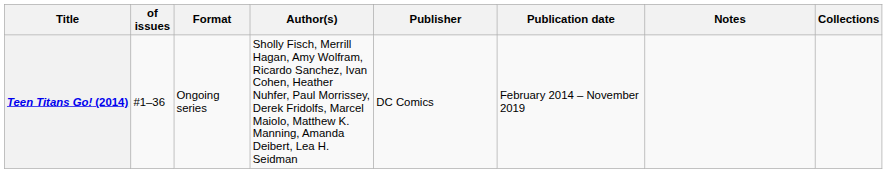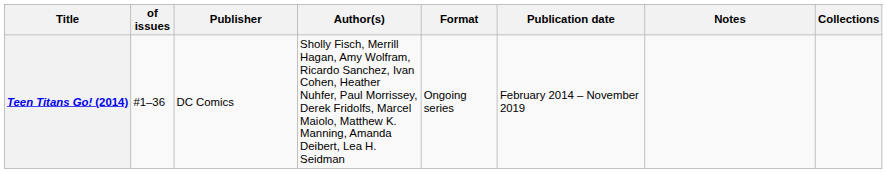columns swapped: Format <-> Publisher
